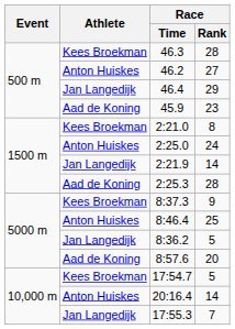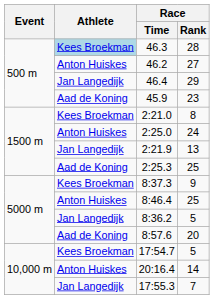46.3 | Athlete: no background -> lightblue background
2:21.9 | Race / Rank: 14 -> 13
2:25.3 | Race / Rank: 28 -> 25
